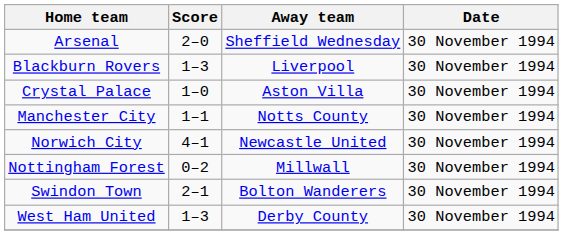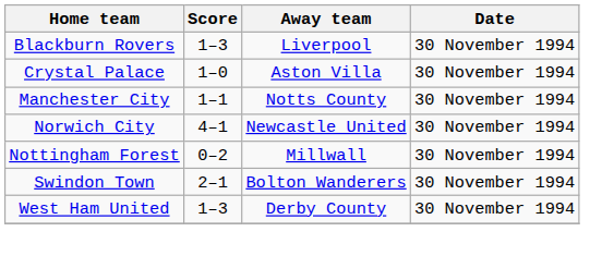- row: Arsenal | 2–0 | Sheffield Wednesday | 30 November 1994
